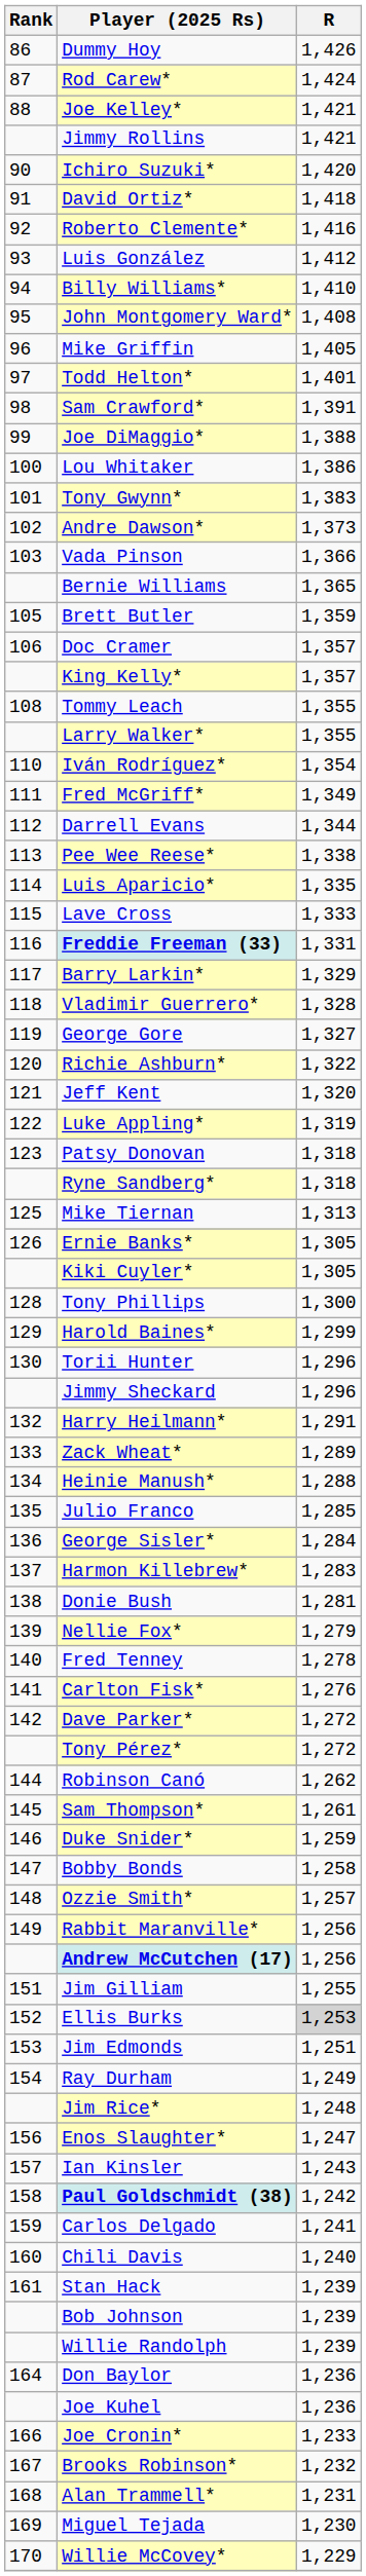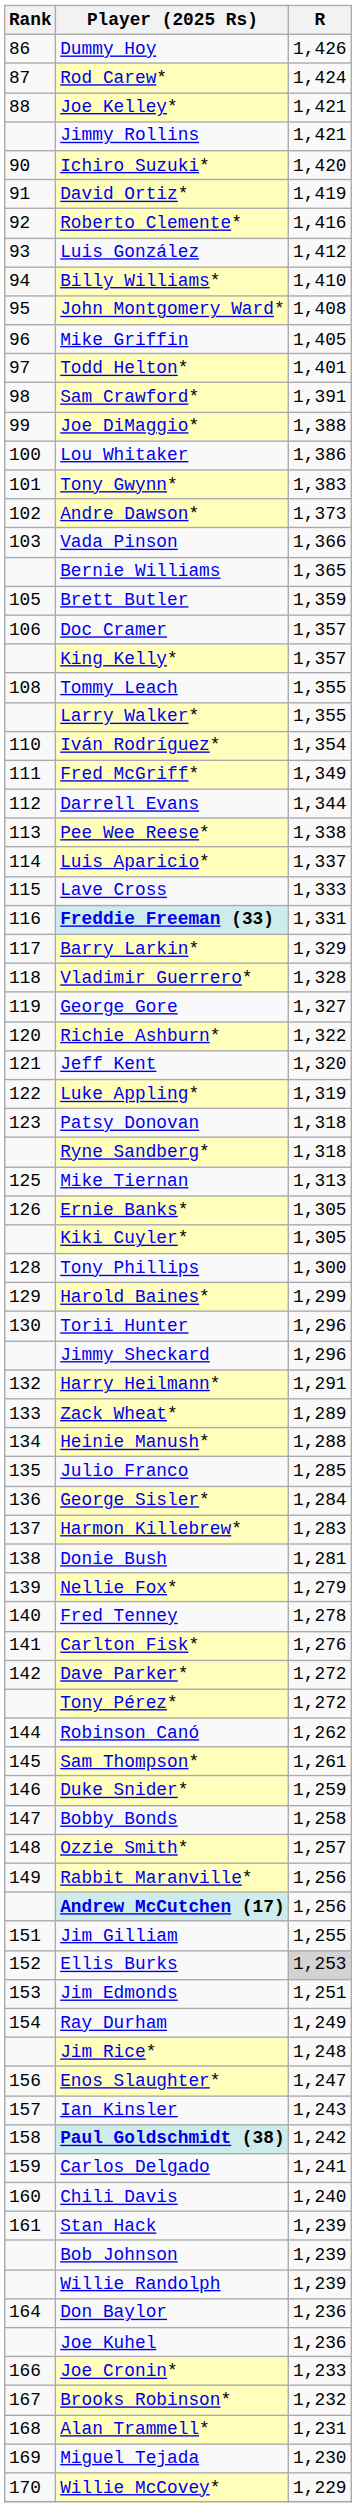David Ortiz* | R: 1,418 -> 1,419
Luis Aparicio* | R: 1,335 -> 1,337
